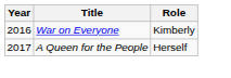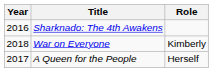+ row: 2016 | Sharknado: The 4th Awakens
War on Everyone | Year: 2016 -> 2018
